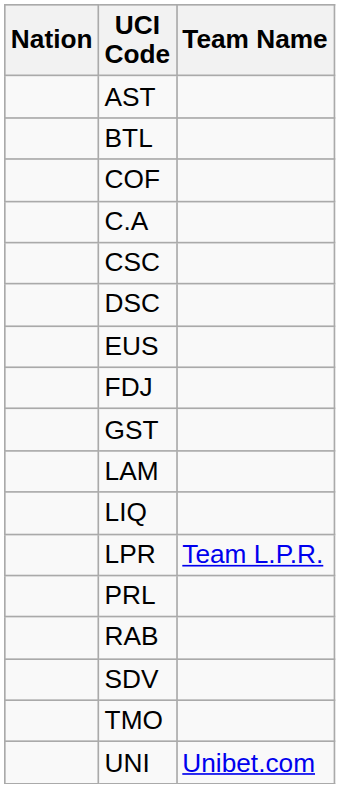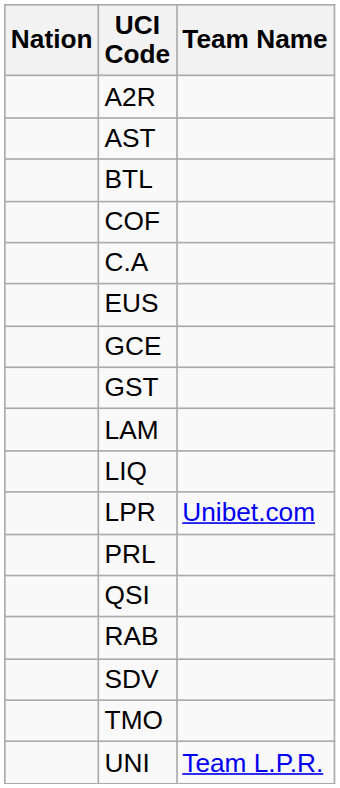+ row: A2R
- row: CSC
- row: DSC
- row: FDJ
+ row: GCE
LPR | Team Name: Team L.P.R. -> Unibet.com
+ row: QSI
UNI | Team Name: Unibet.com -> Team L.P.R.
